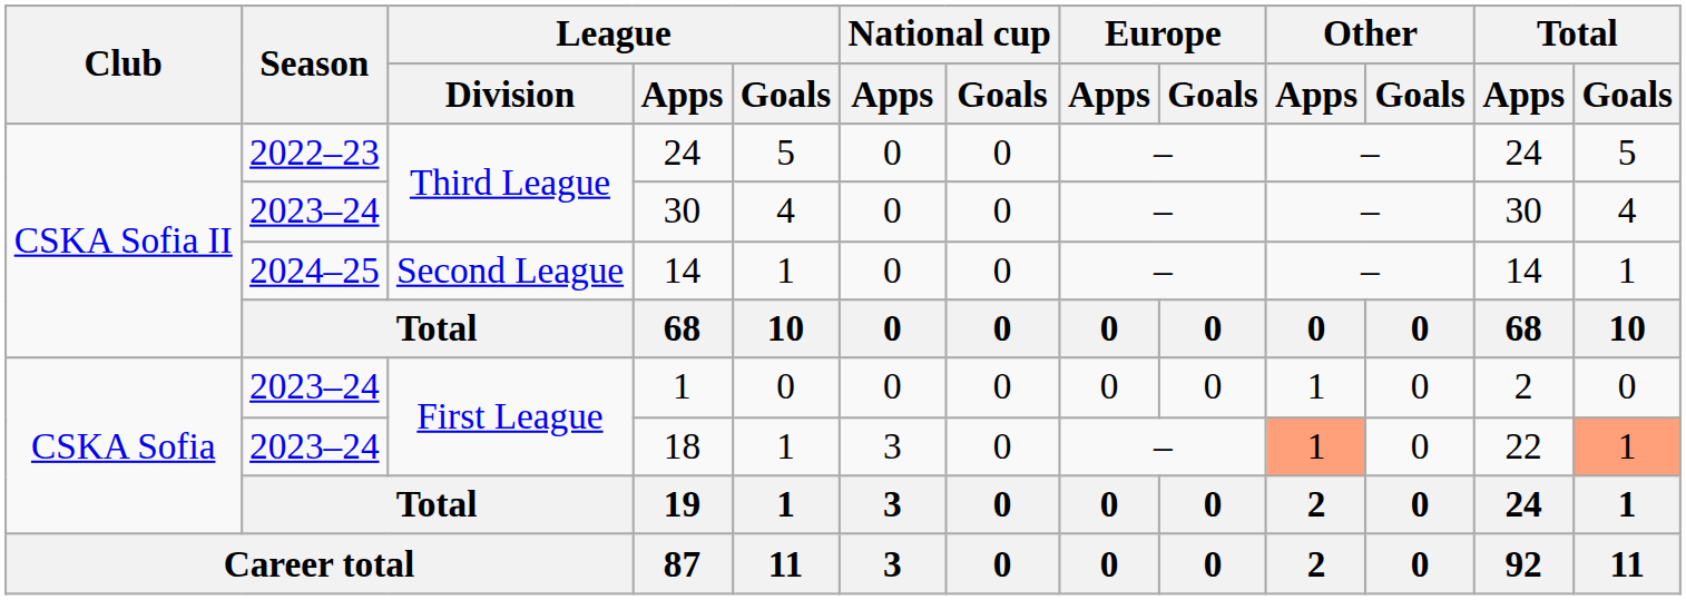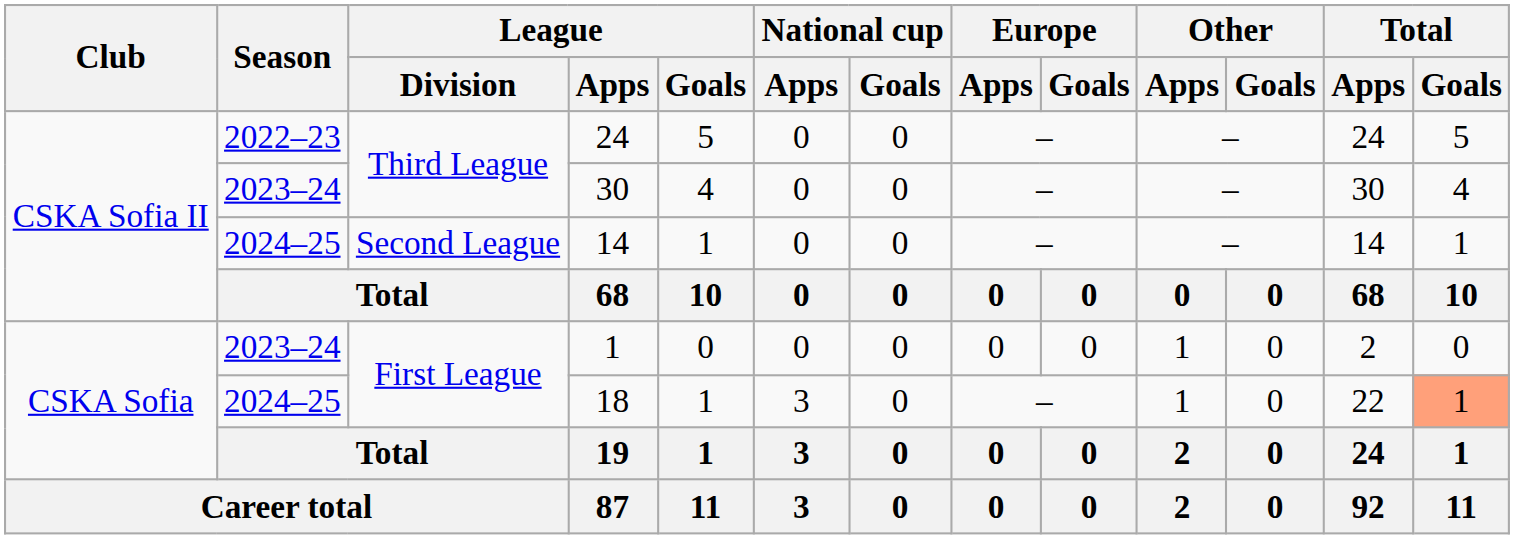18 | Season: 2023–24 -> 2024–25
18 | Other / Apps: lightsalmon background -> no background
